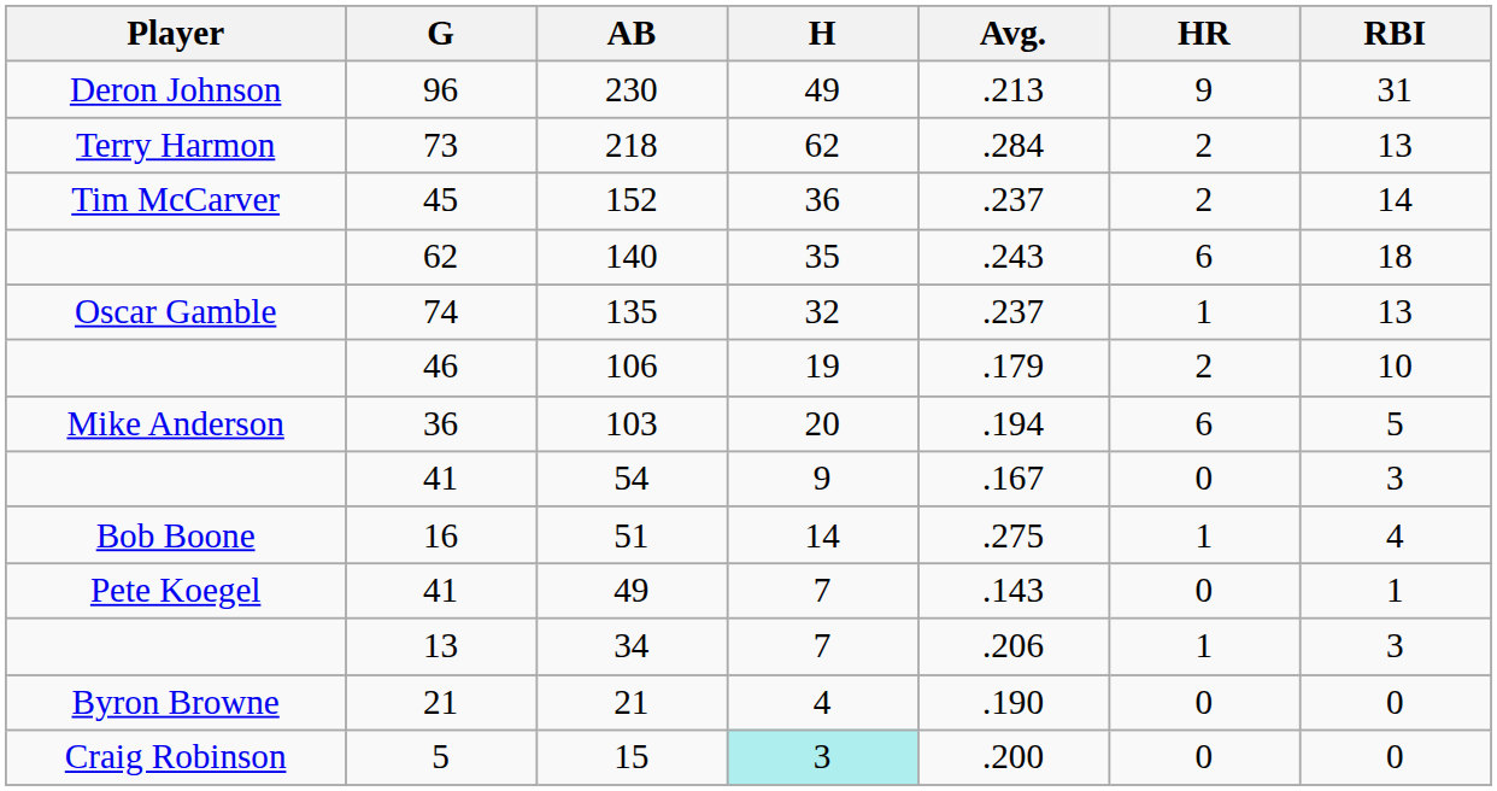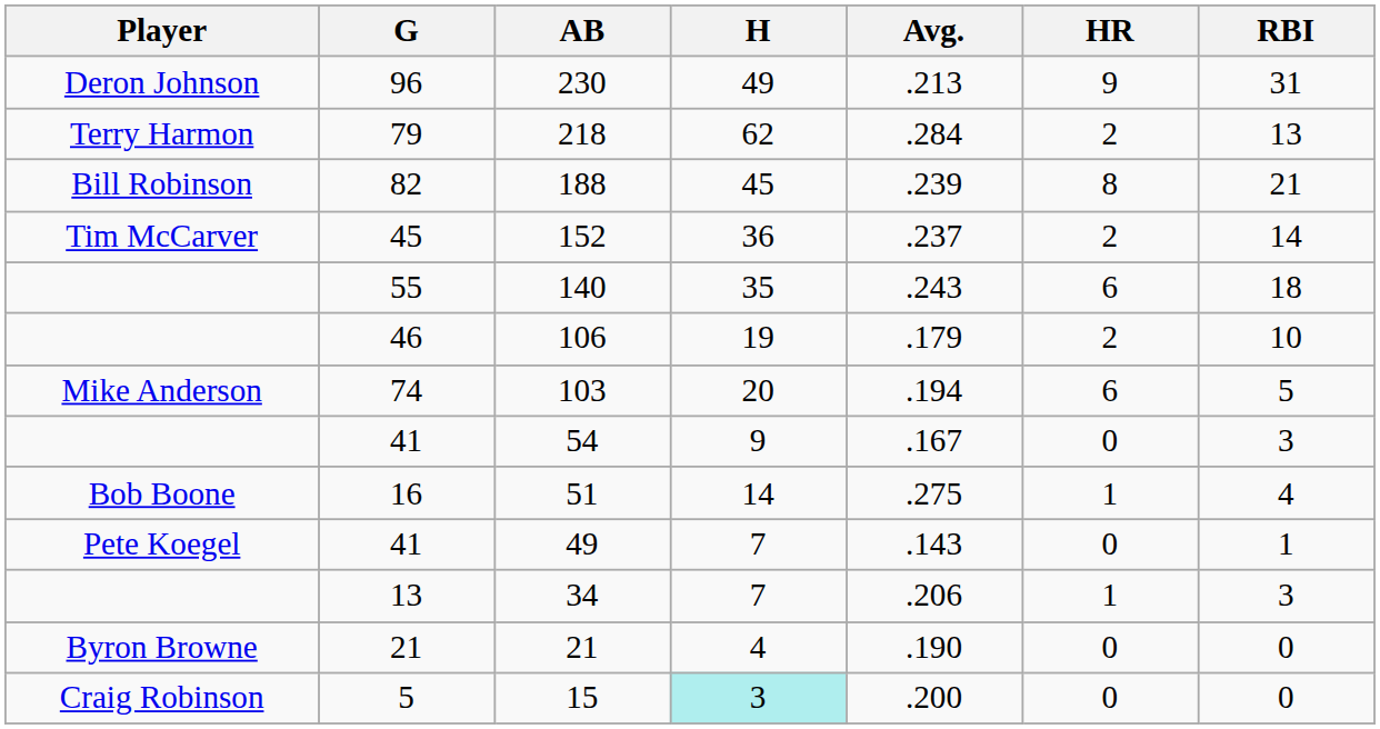218 | G: 73 -> 79
+ row: Bill Robinson | 82 | 188 | 45 | .239 | 8 | 21
140 | G: 62 -> 55
- row: Oscar Gamble | 74 | 135 | 32 | .237 | 1 | 13
103 | G: 36 -> 74
